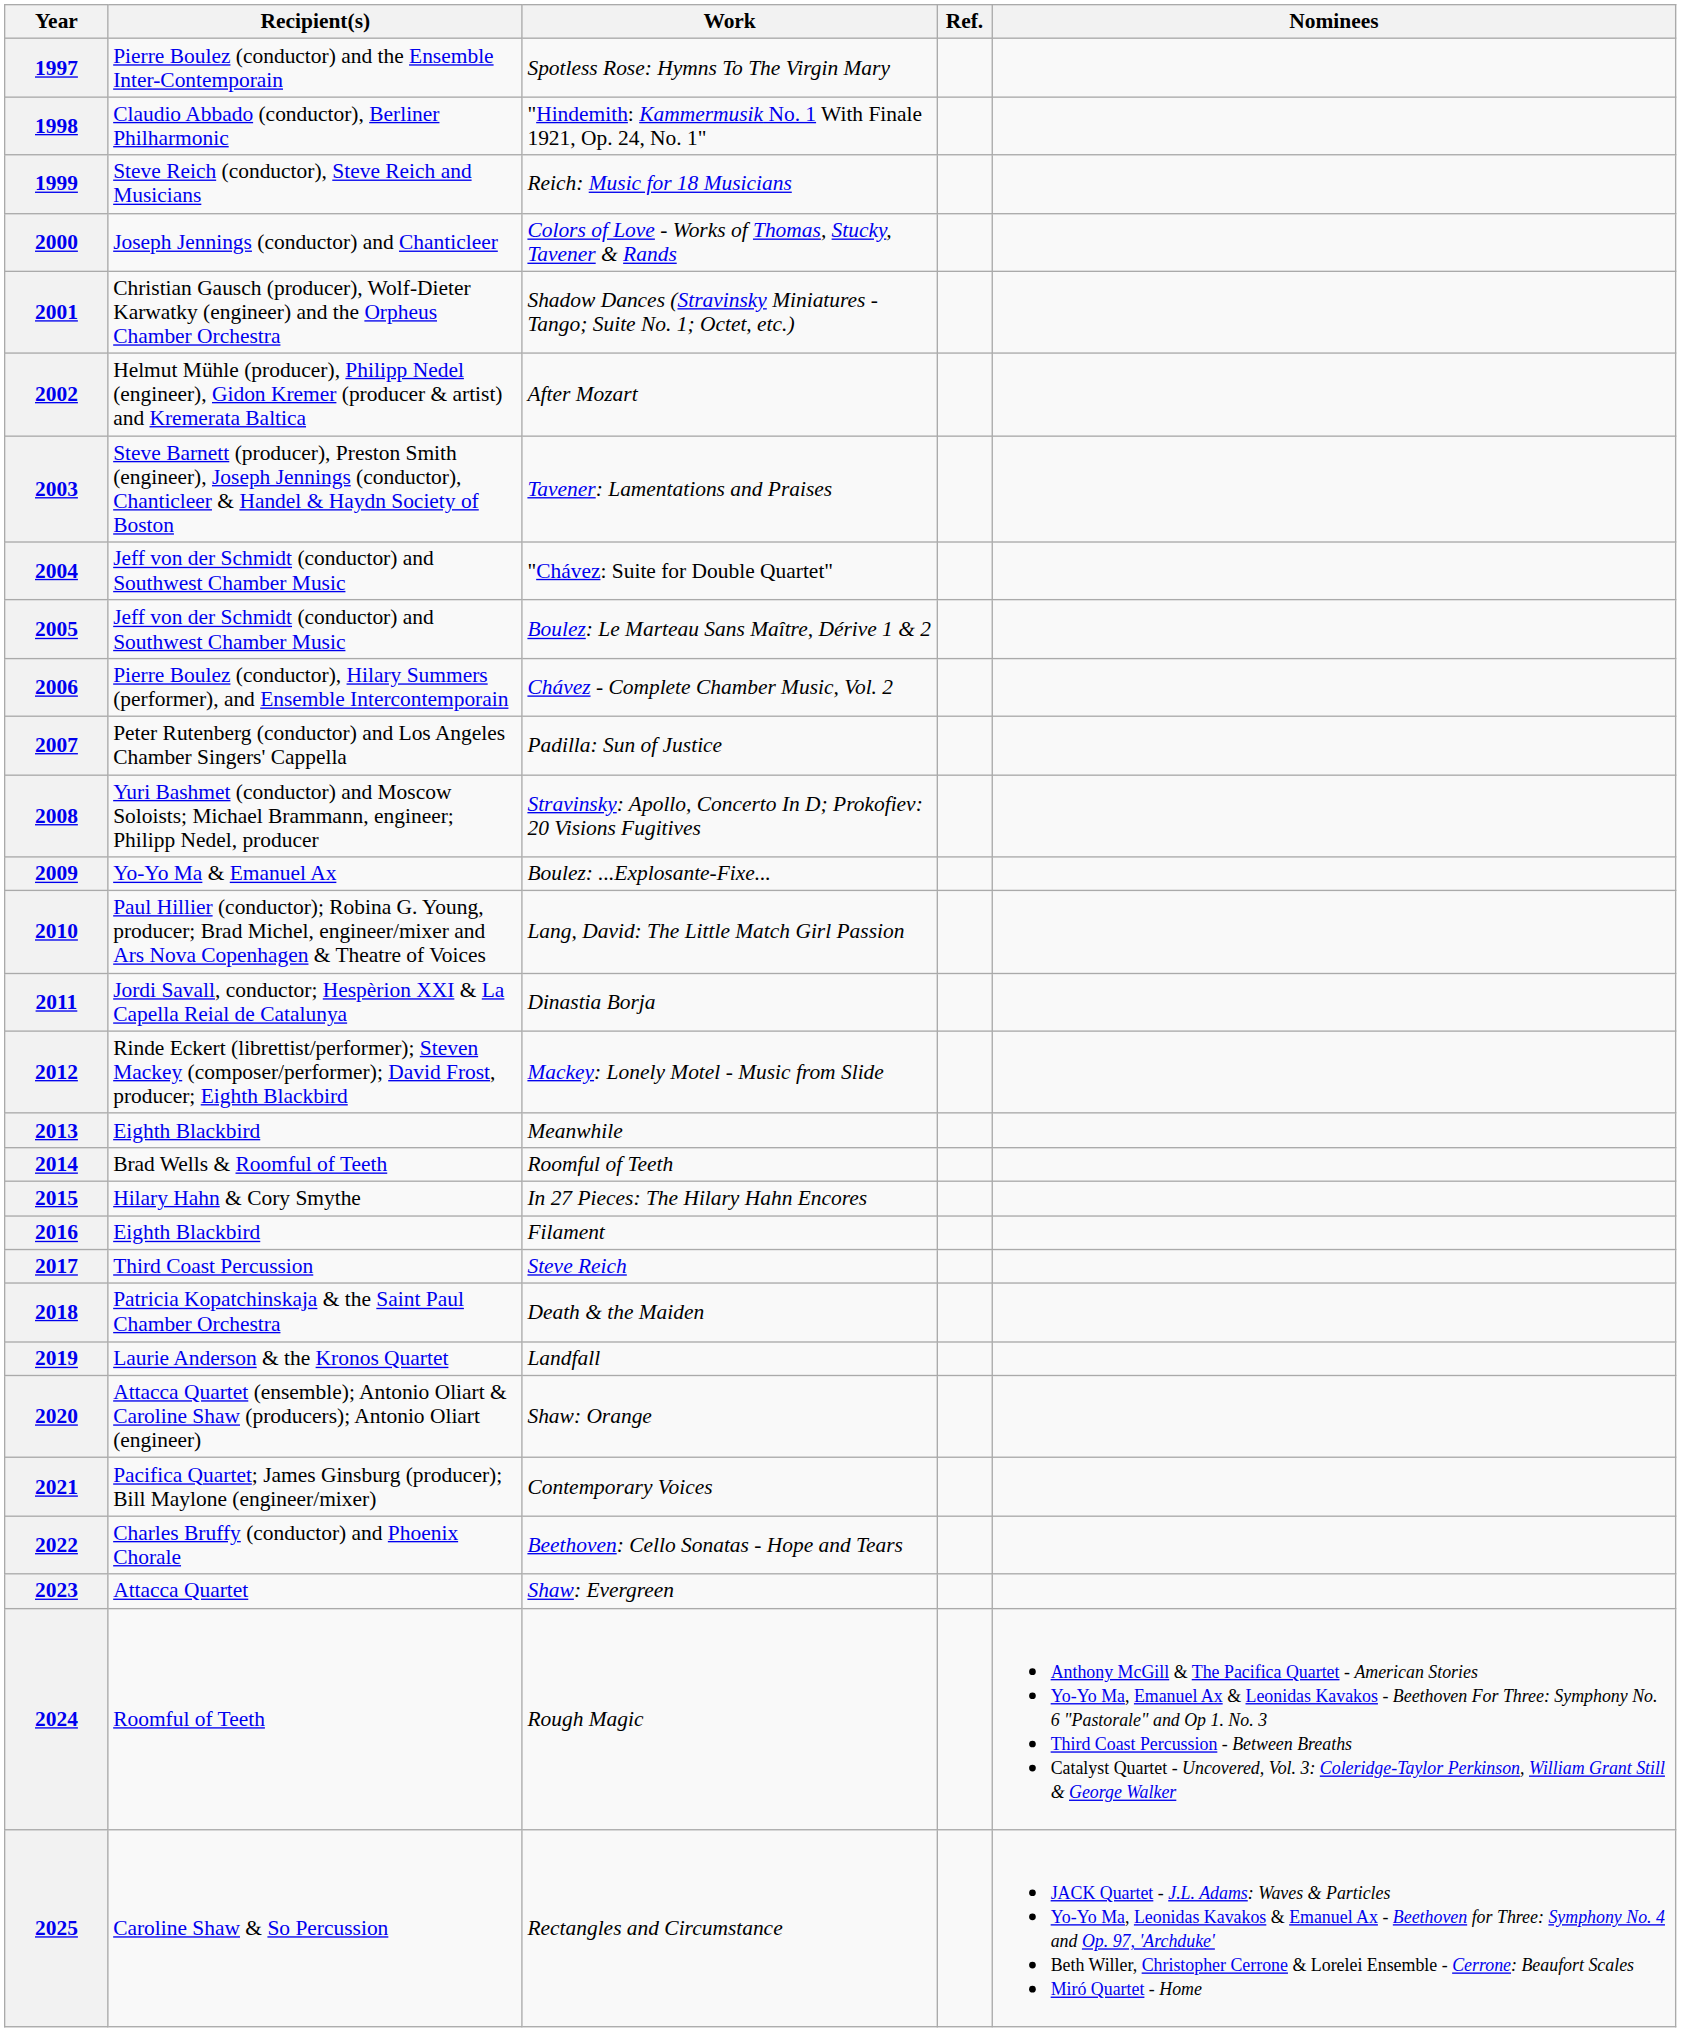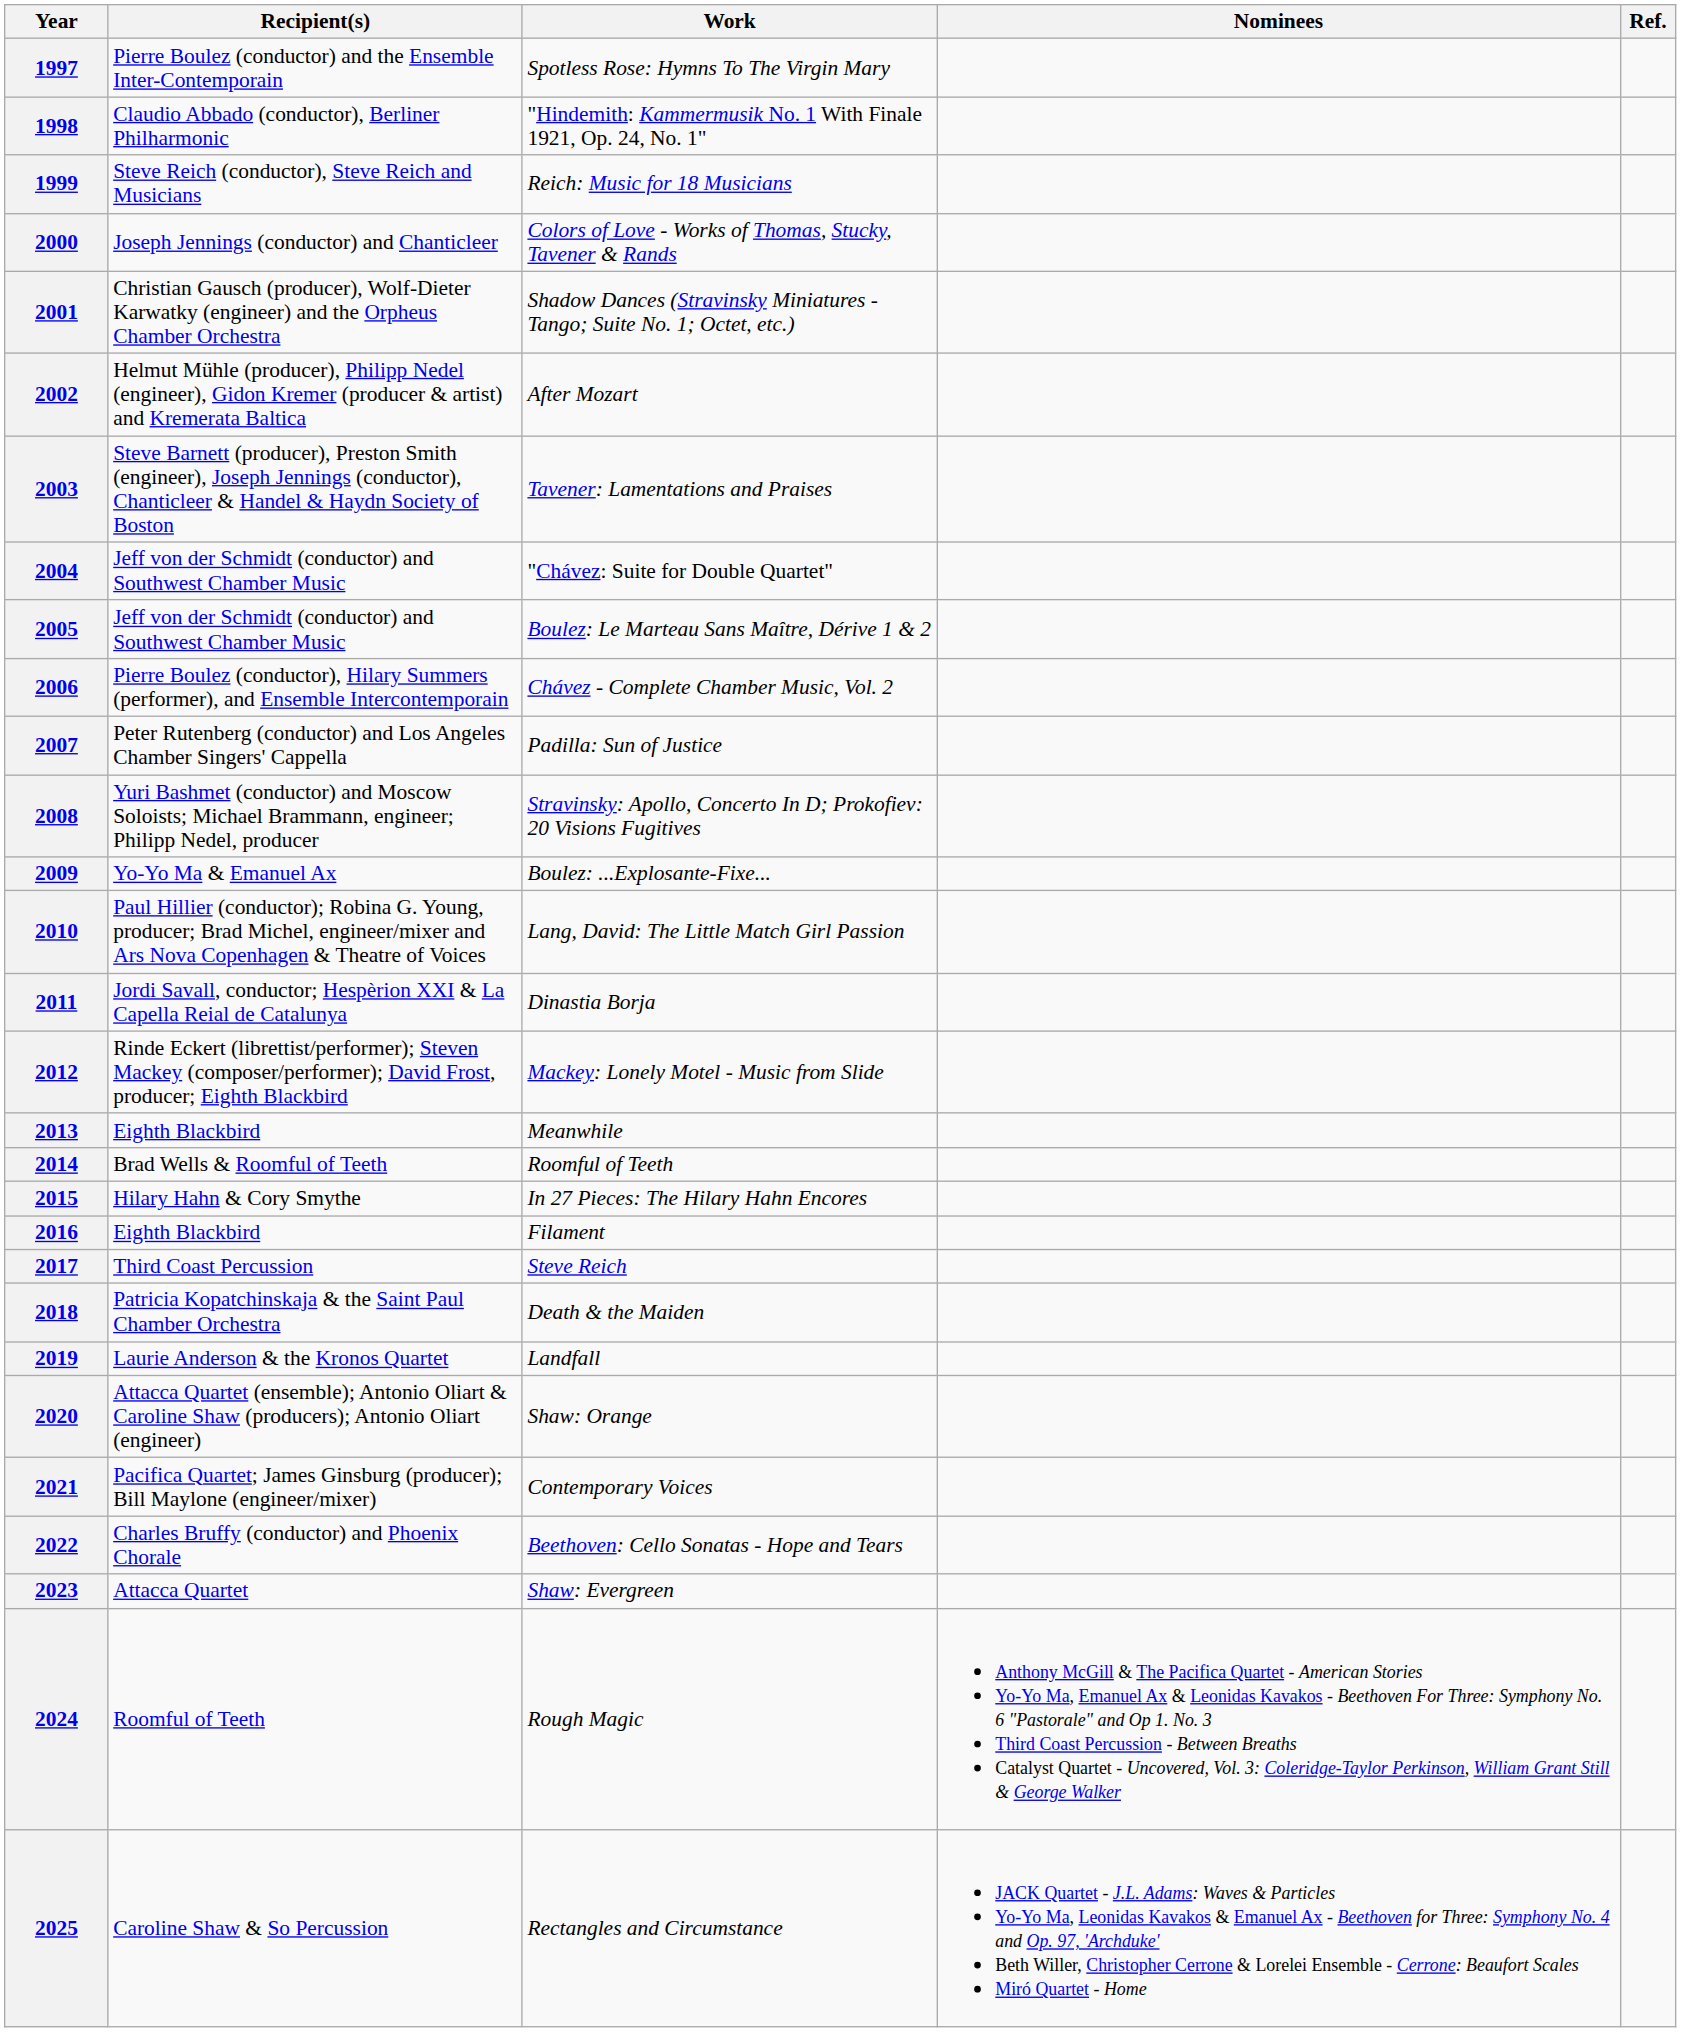columns swapped: Nominees <-> Ref.
